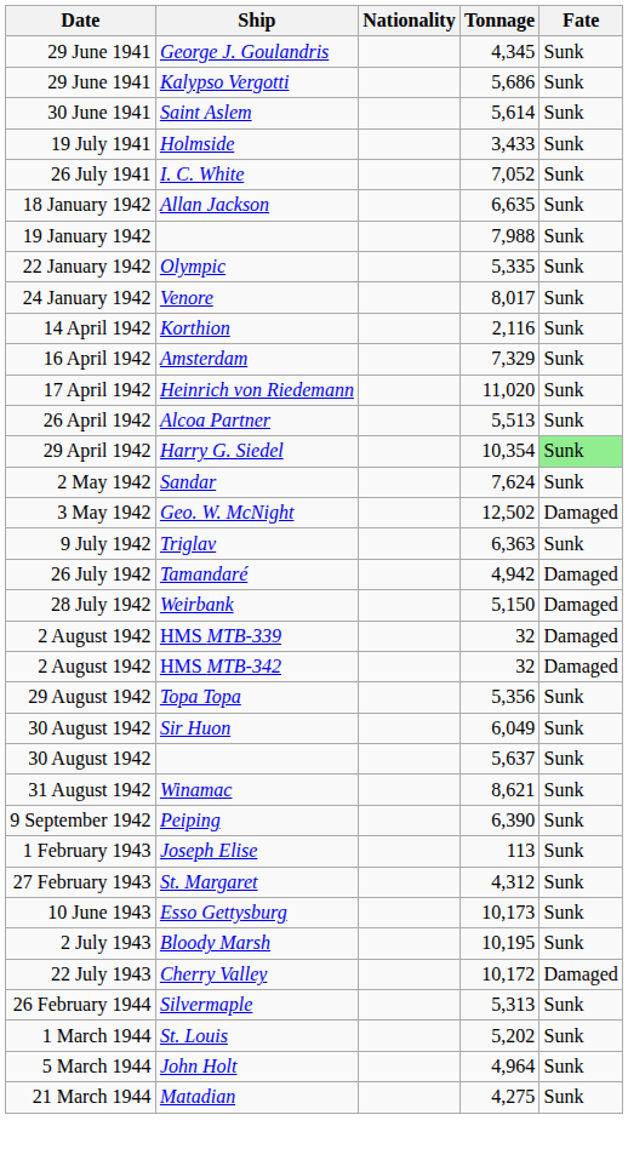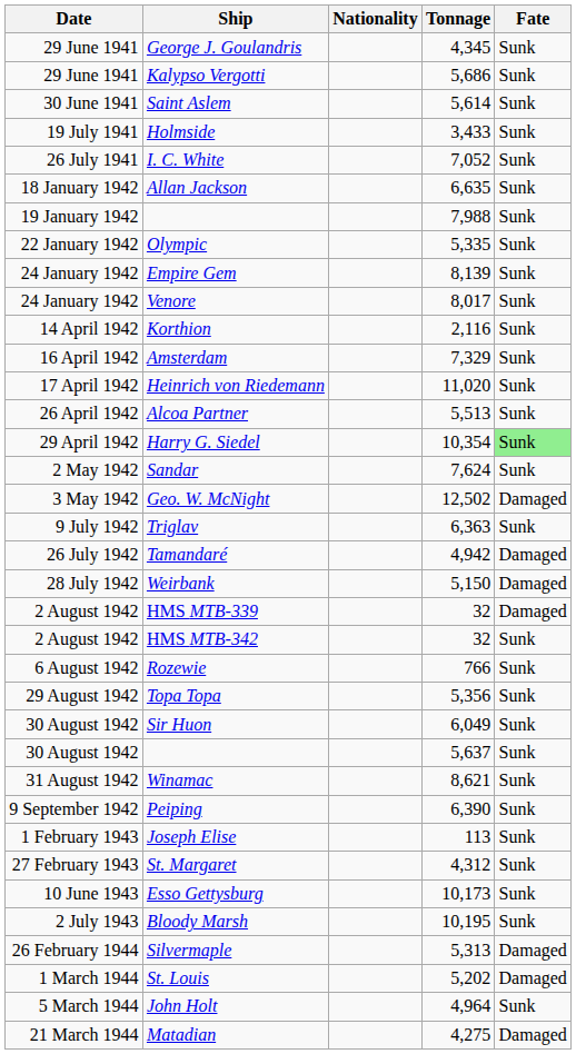+ row: 24 January 1942 | Empire Gem | 8,139 | Sunk
HMS MTB-342 | Fate: Damaged -> Sunk
+ row: 6 August 1942 | Rozewie | 766 | Sunk
- row: 22 July 1943 | Cherry Valley | 10,172 | Damaged
Silvermaple | Fate: Sunk -> Damaged
St. Louis | Fate: Sunk -> Damaged
Matadian | Fate: Sunk -> Damaged
